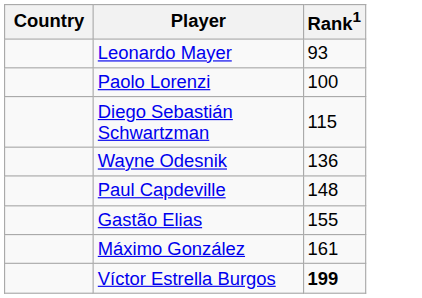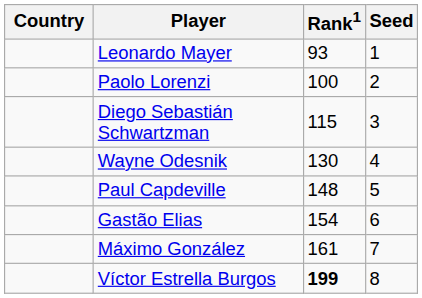+ column: Seed | 1 | 2 | 3 | 4 | 5 | 6 | 7 | 8
Wayne Odesnik | Rank1: 136 -> 130
Gastão Elias | Rank1: 155 -> 154
